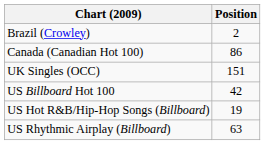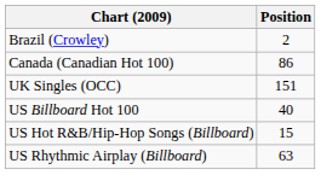US Billboard Hot 100 | Position: 42 -> 40
US Hot R&B/Hip-Hop Songs (Billboard) | Position: 19 -> 15
